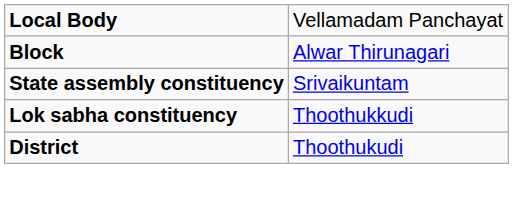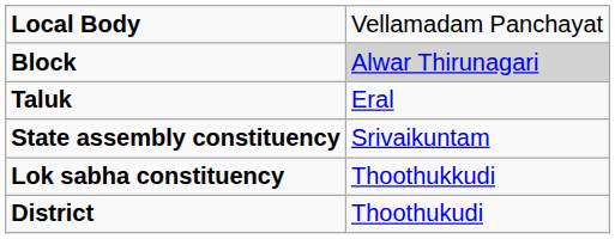Block | column 2: no background -> lightgrey background
+ row: Taluk | Eral
